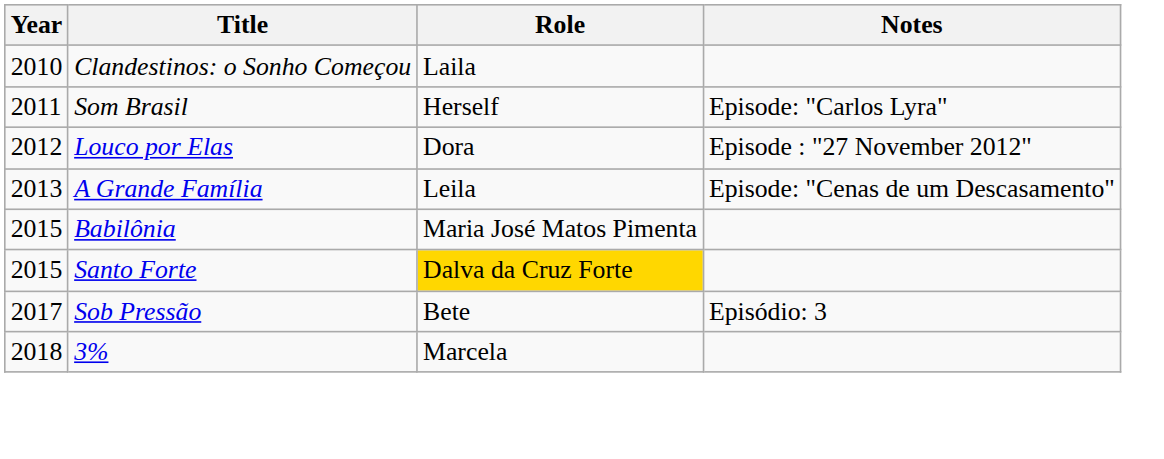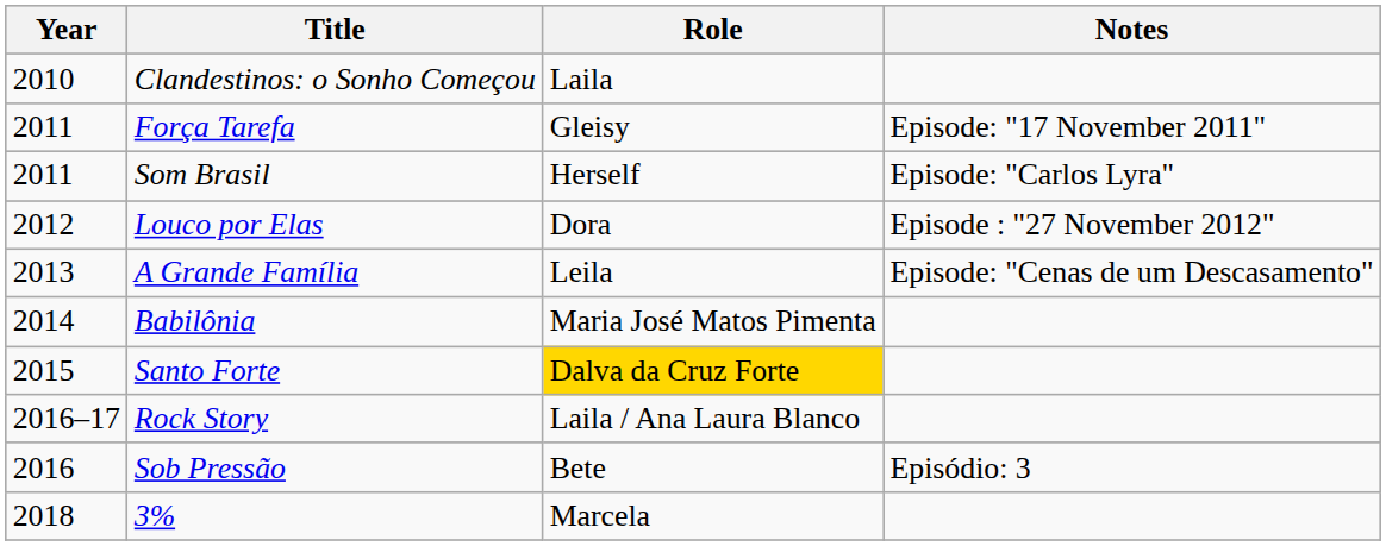+ row: 2011 | Força Tarefa | Gleisy | Episode: "17 November 2011"
Babilônia | Year: 2015 -> 2014
+ row: 2016–17 | Rock Story | Laila / Ana Laura Blanco
Sob Pressão | Year: 2017 -> 2016
